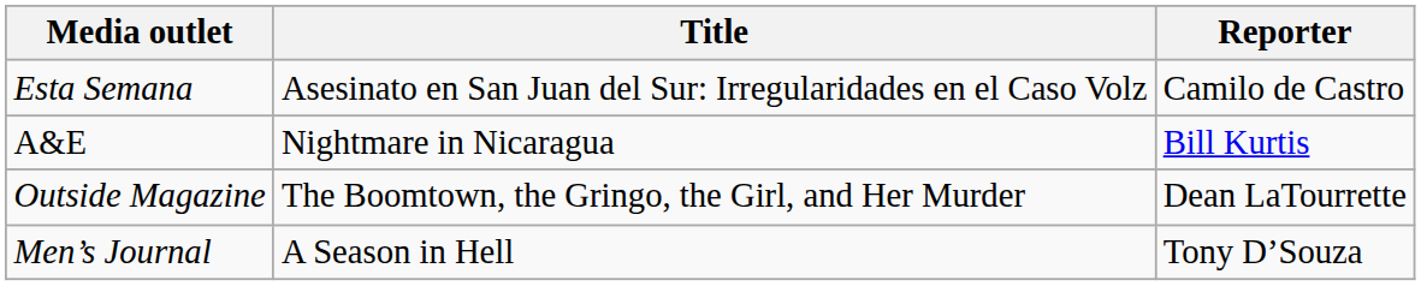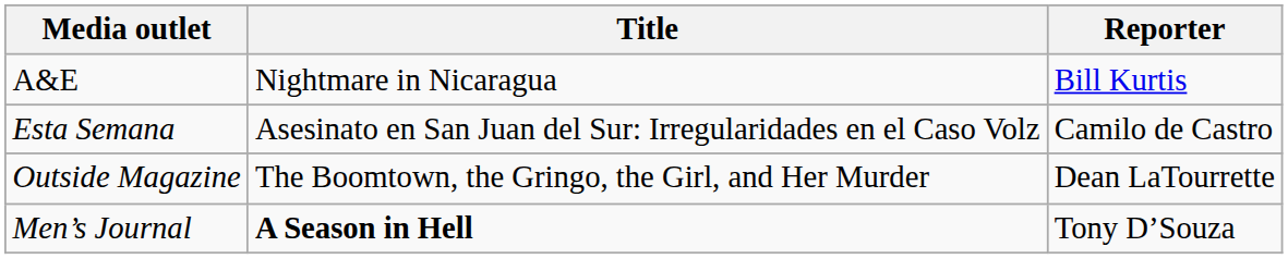rows swapped: A&E <-> Esta Semana
Men’s Journal | Title: normal -> bold
